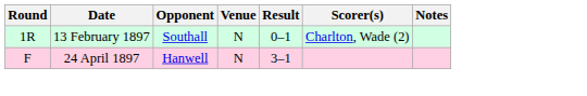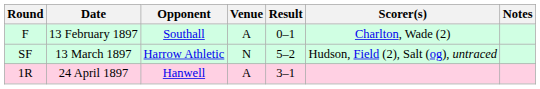13 February 1897 | Round: 1R -> F
13 February 1897 | Venue: N -> A
+ row: SF | 13 March 1897 | Harrow Athletic | N | 5–2 | Hudson, Field (2), Salt (og), untraced
24 April 1897 | Round: F -> 1R
24 April 1897 | Venue: N -> A
